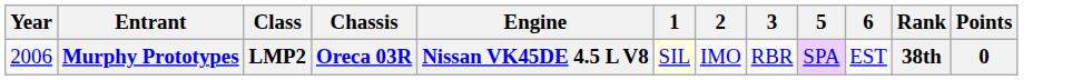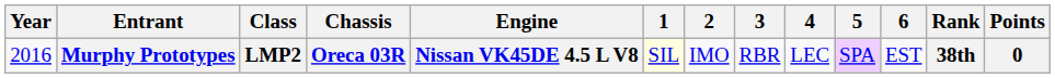+ column: 4 | LEC
Murphy Prototypes | Year: 2006 -> 2016
